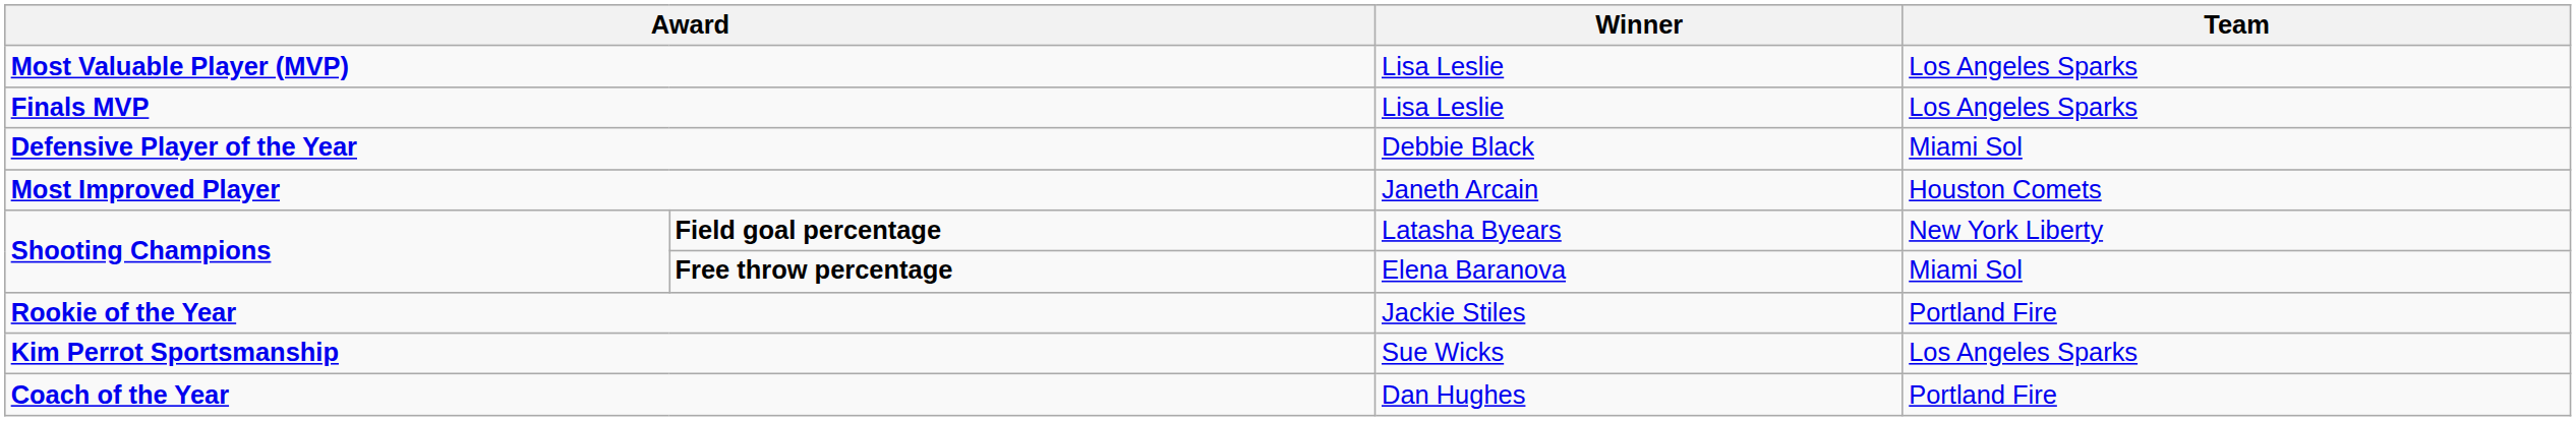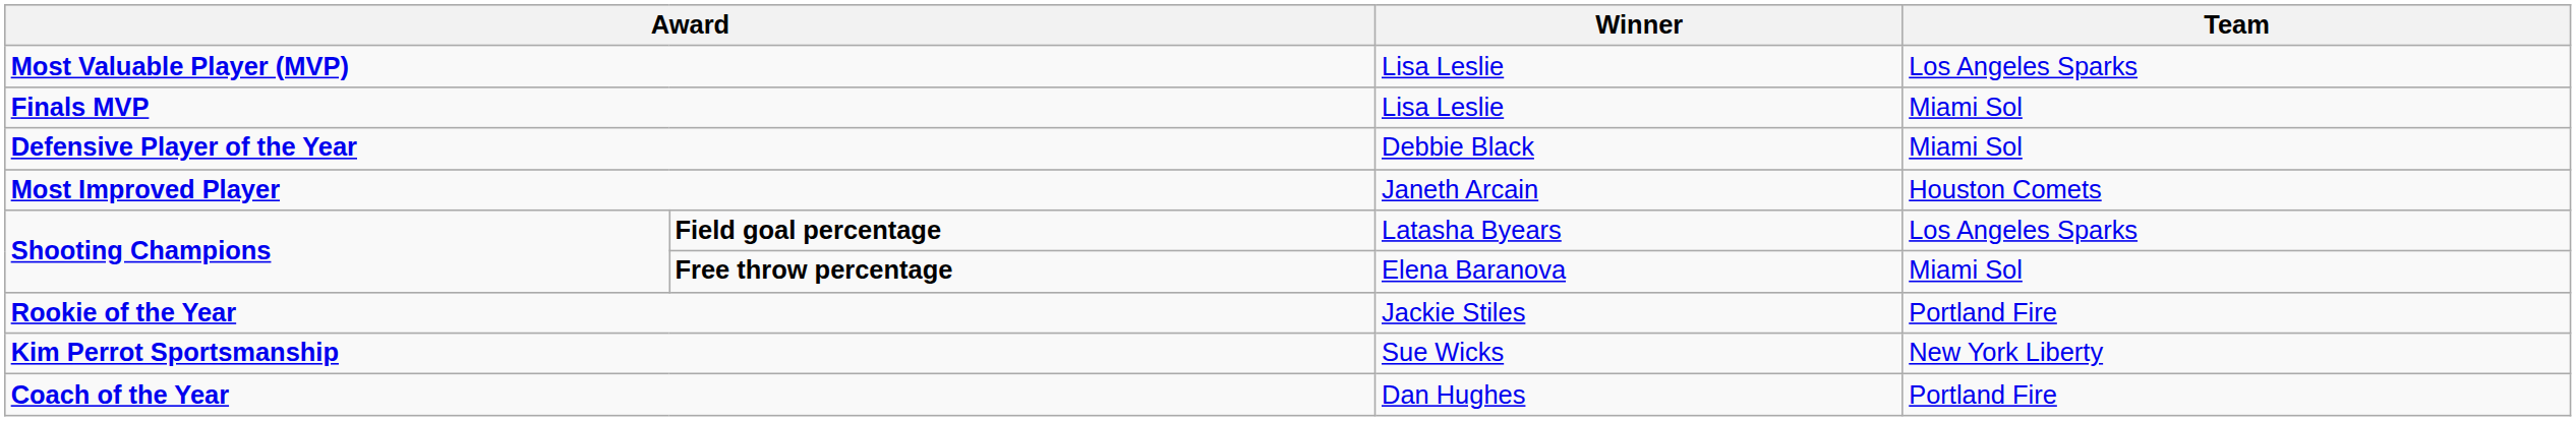Finals MVP | Team: Los Angeles Sparks -> Miami Sol
Field goal percentage | Team: New York Liberty -> Los Angeles Sparks
Kim Perrot Sportsmanship | Team: Los Angeles Sparks -> New York Liberty
